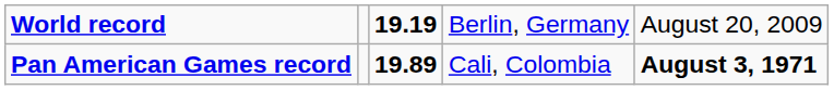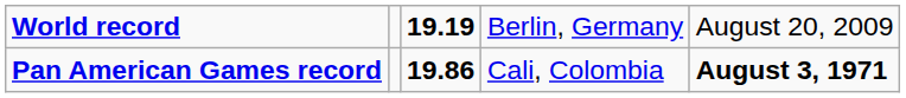Pan American Games record | column 3: 19.89 -> 19.86
